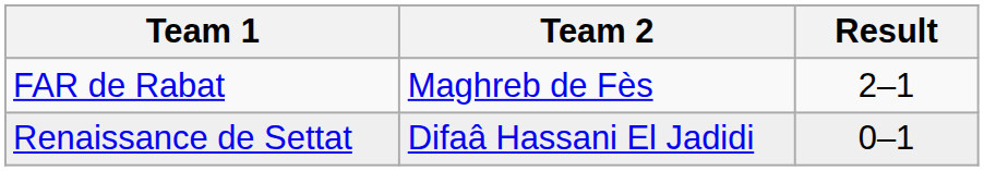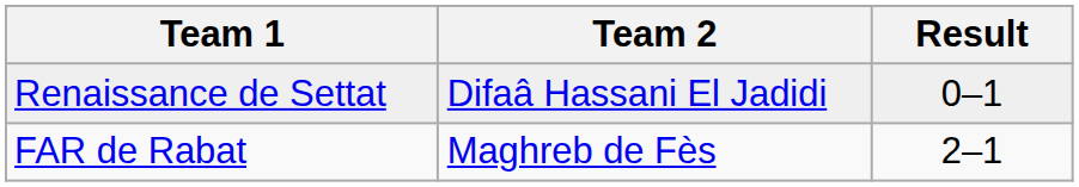rows swapped: FAR de Rabat <-> Renaissance de Settat
